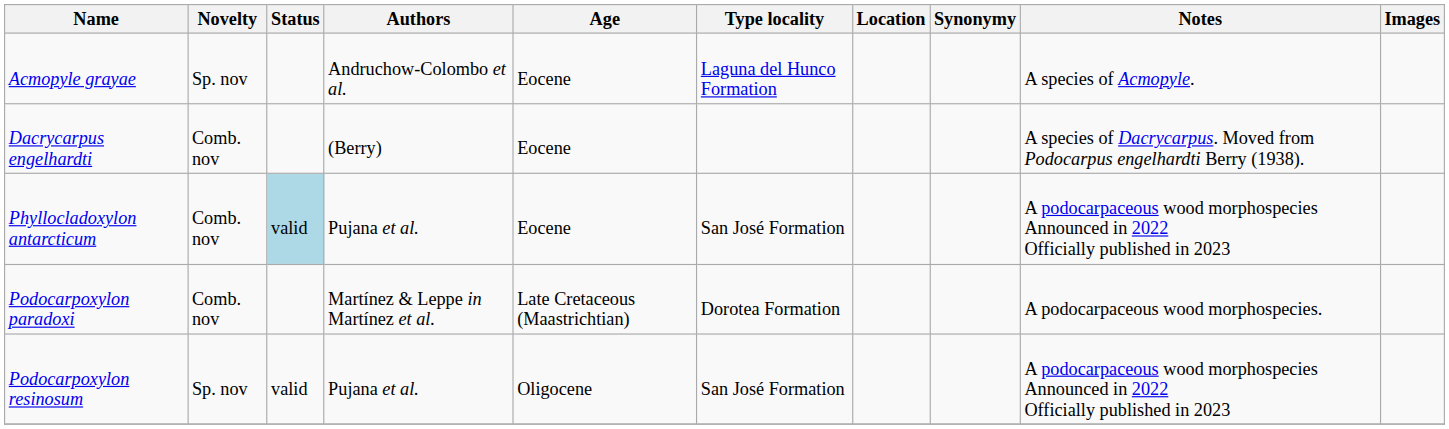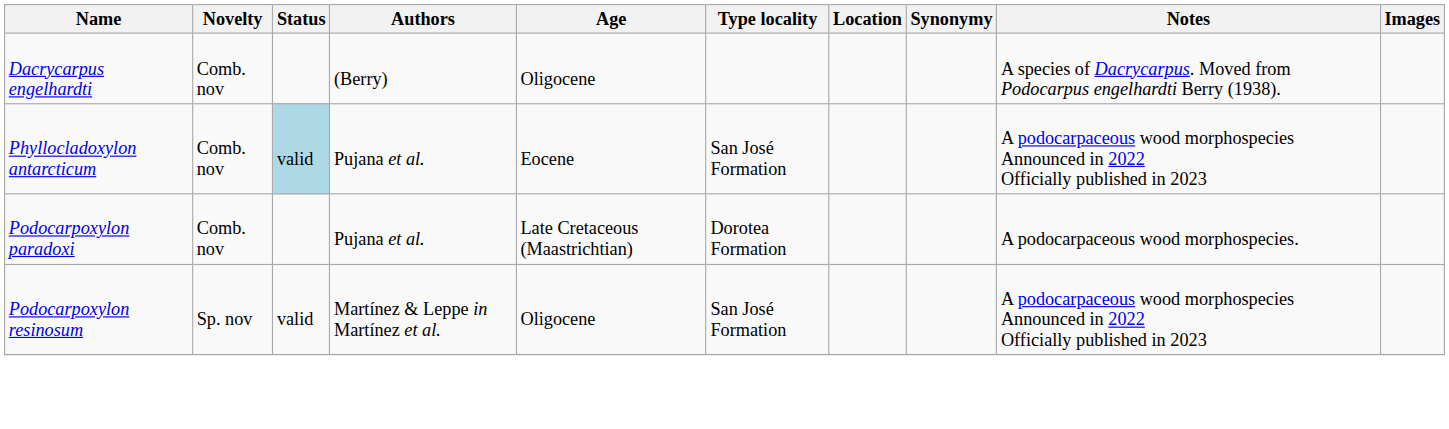- row: Acmopyle grayae | Sp. nov | Andruchow-Colombo et al. | Eocene | Laguna del Hunco Formation | A species of Acmopyle.
Dacrycarpus engelhardti | Age: Eocene -> Oligocene
Podocarpoxylon paradoxi | Authors: Martínez & Leppe in Martínez et al. -> Pujana et al.
Podocarpoxylon resinosum | Authors: Pujana et al. -> Martínez & Leppe in Martínez et al.
